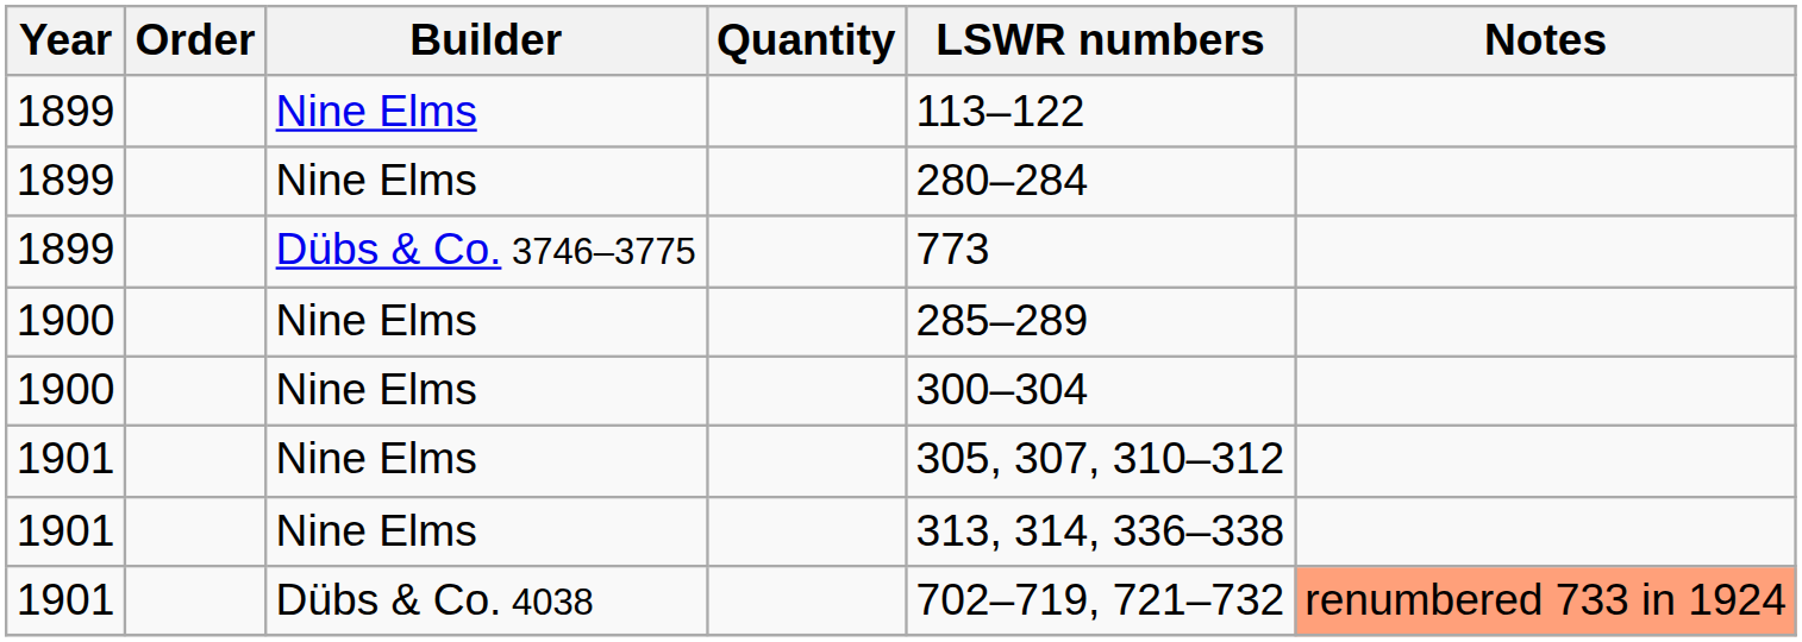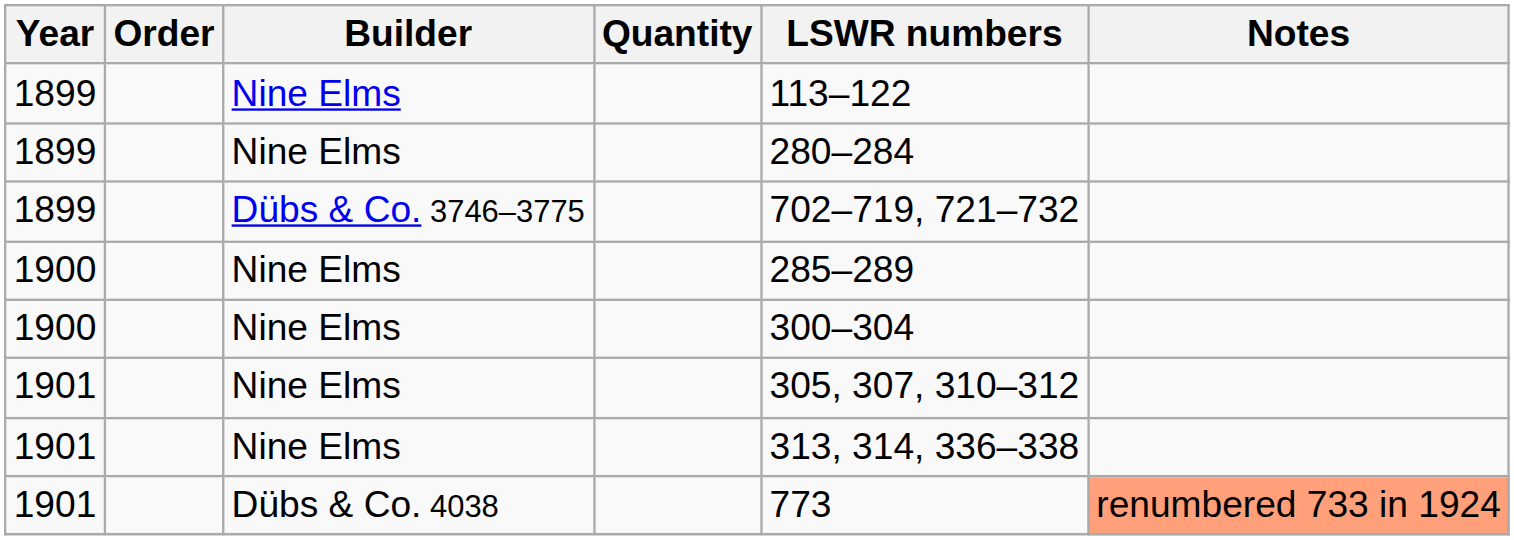1899 / Dübs & Co. 3746–3775 | LSWR numbers: 773 -> 702–719, 721–732
1901 / Dübs & Co. 4038 | LSWR numbers: 702–719, 721–732 -> 773
